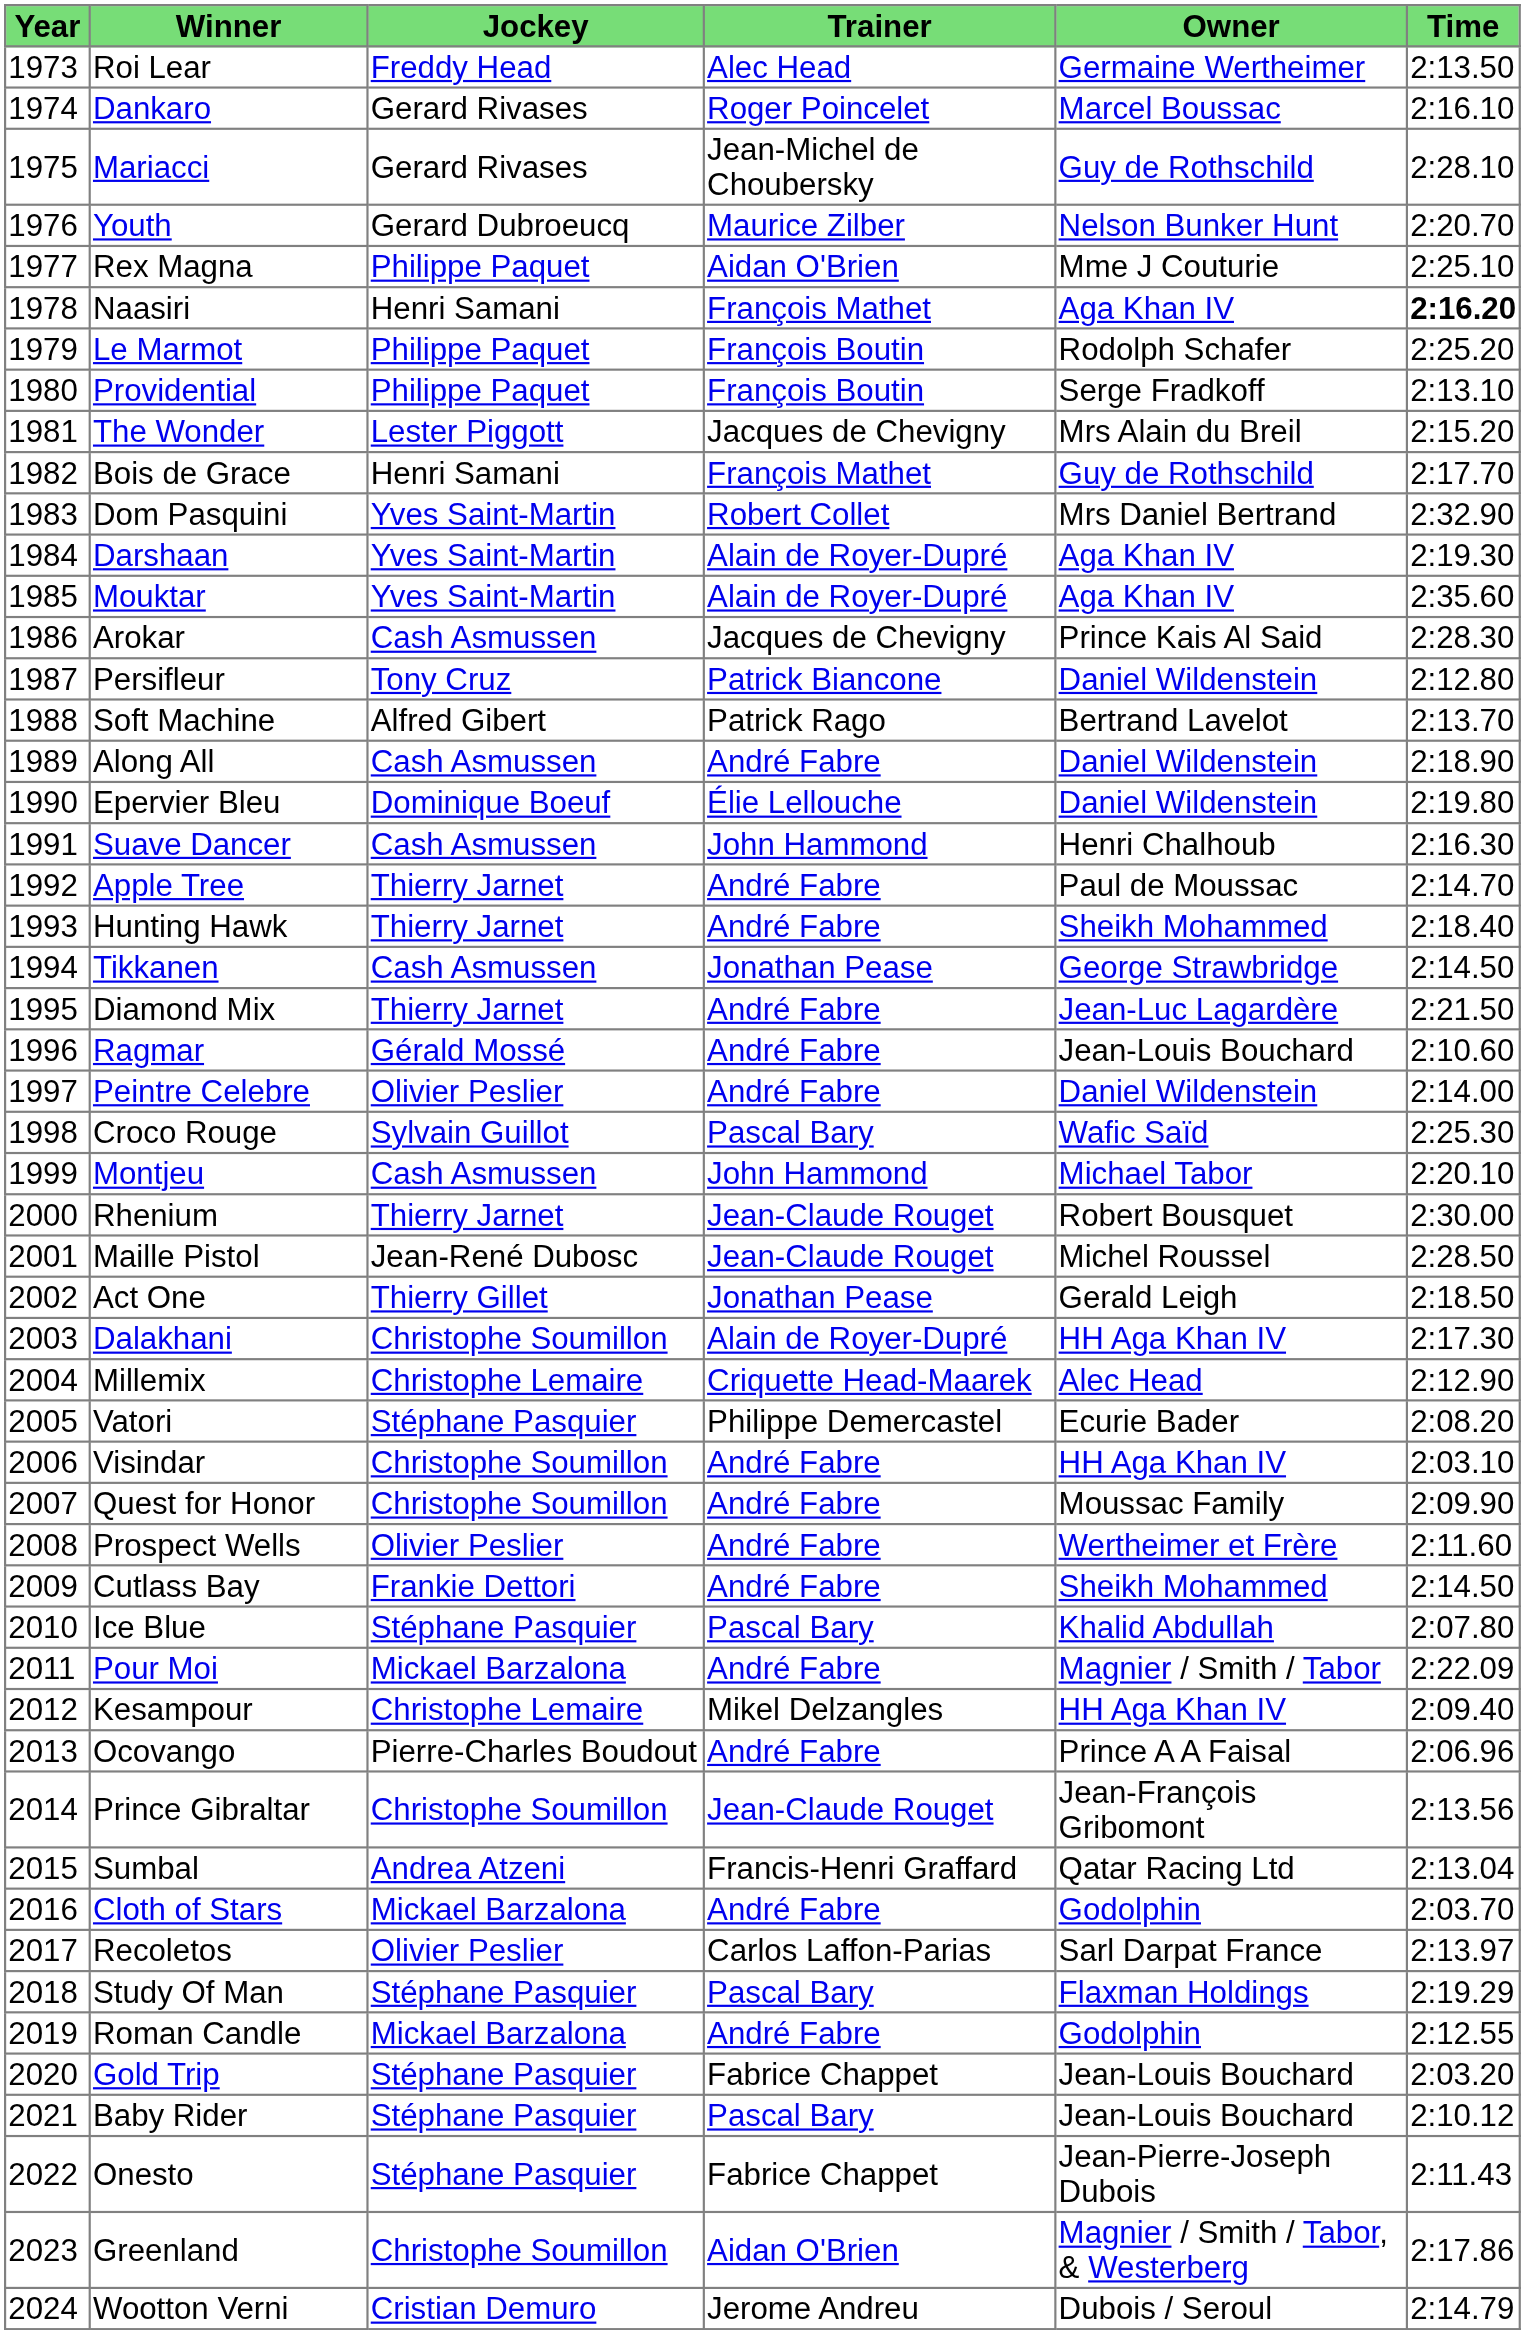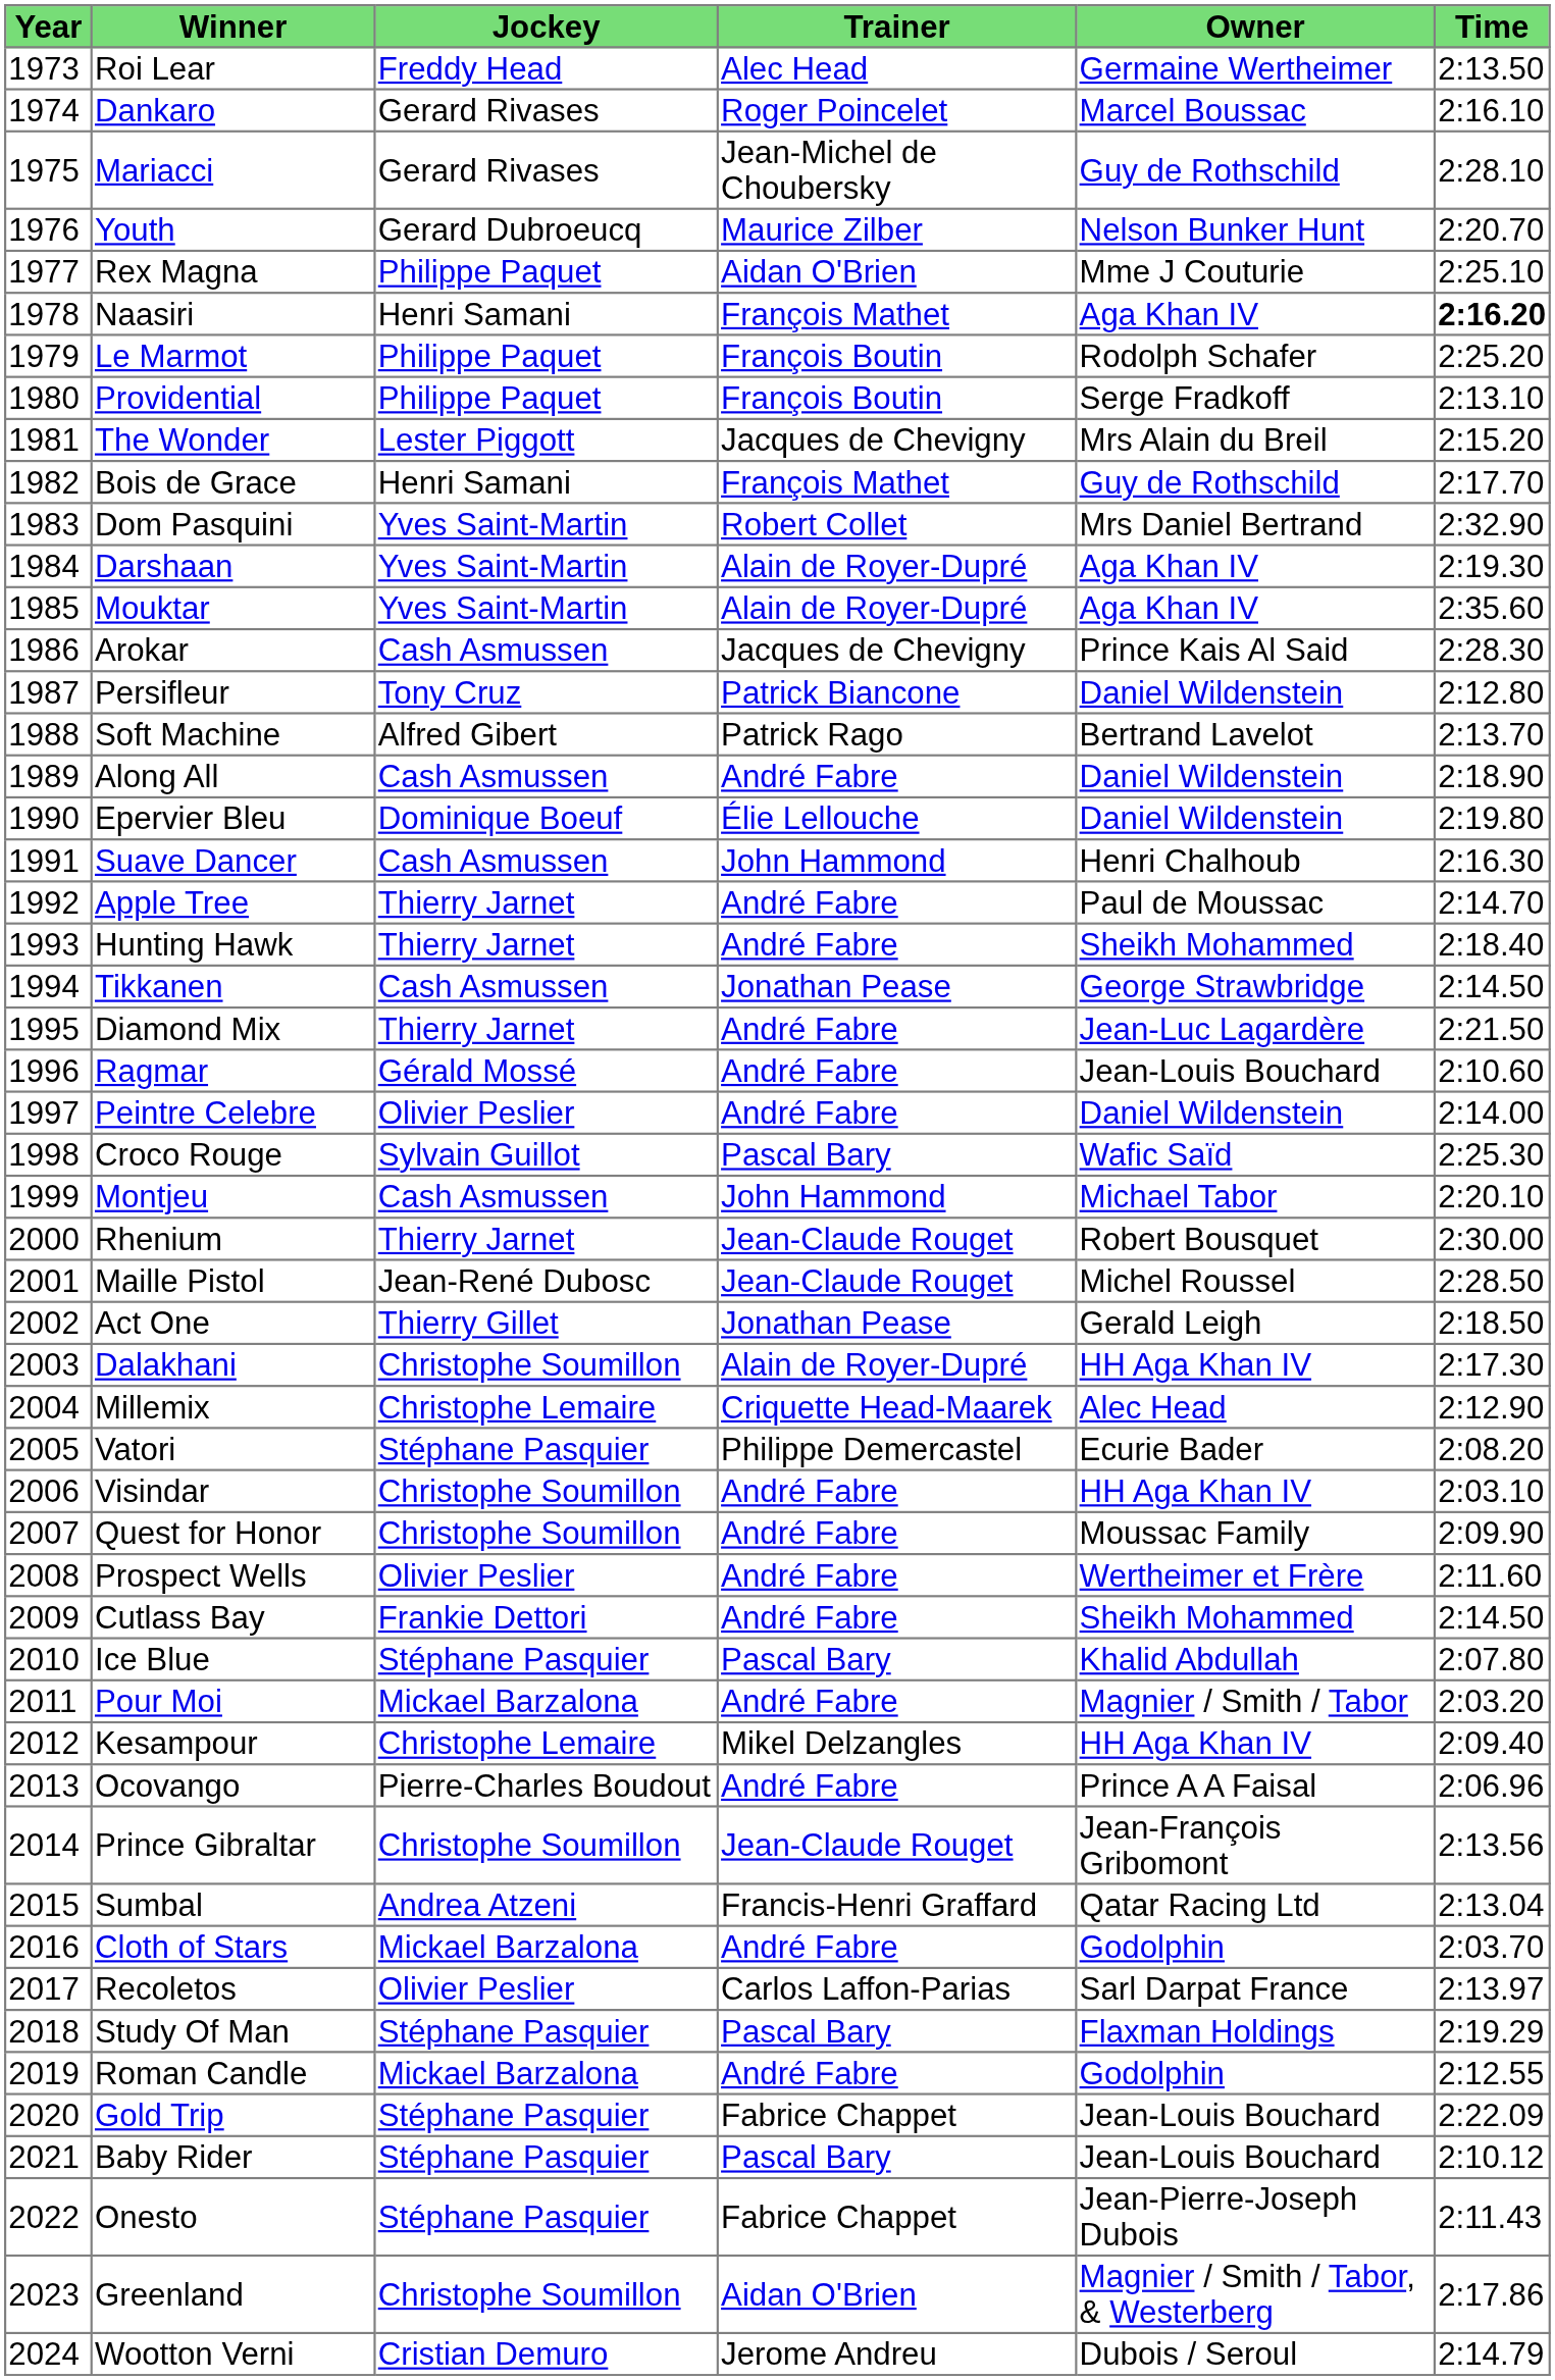Pour Moi | Time: 2:22.09 -> 2:03.20
Gold Trip | Time: 2:03.20 -> 2:22.09
